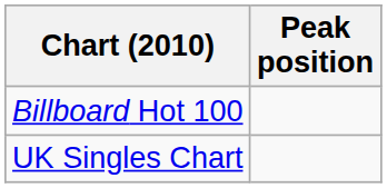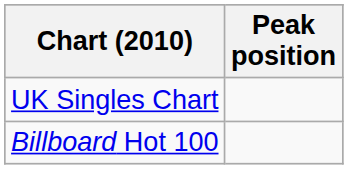rows swapped: UK Singles Chart <-> Billboard Hot 100
